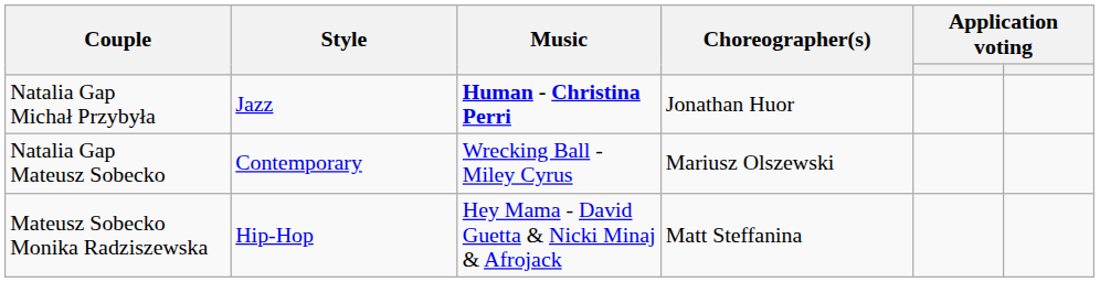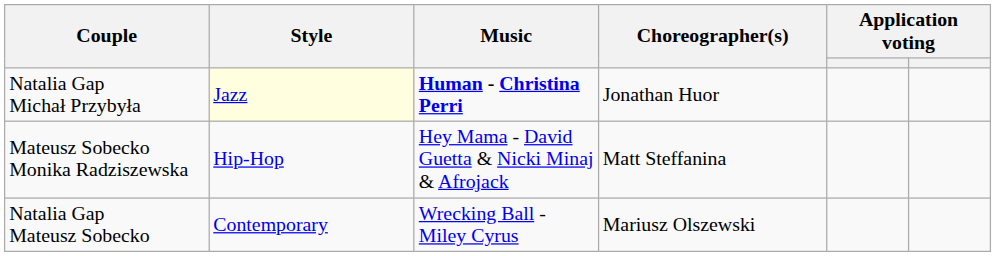Natalia Gap Michał Przybyła | Style: no background -> lightyellow background
rows swapped: Mateusz Sobecko Monika Radziszewska <-> Natalia Gap Mateusz Sobecko
